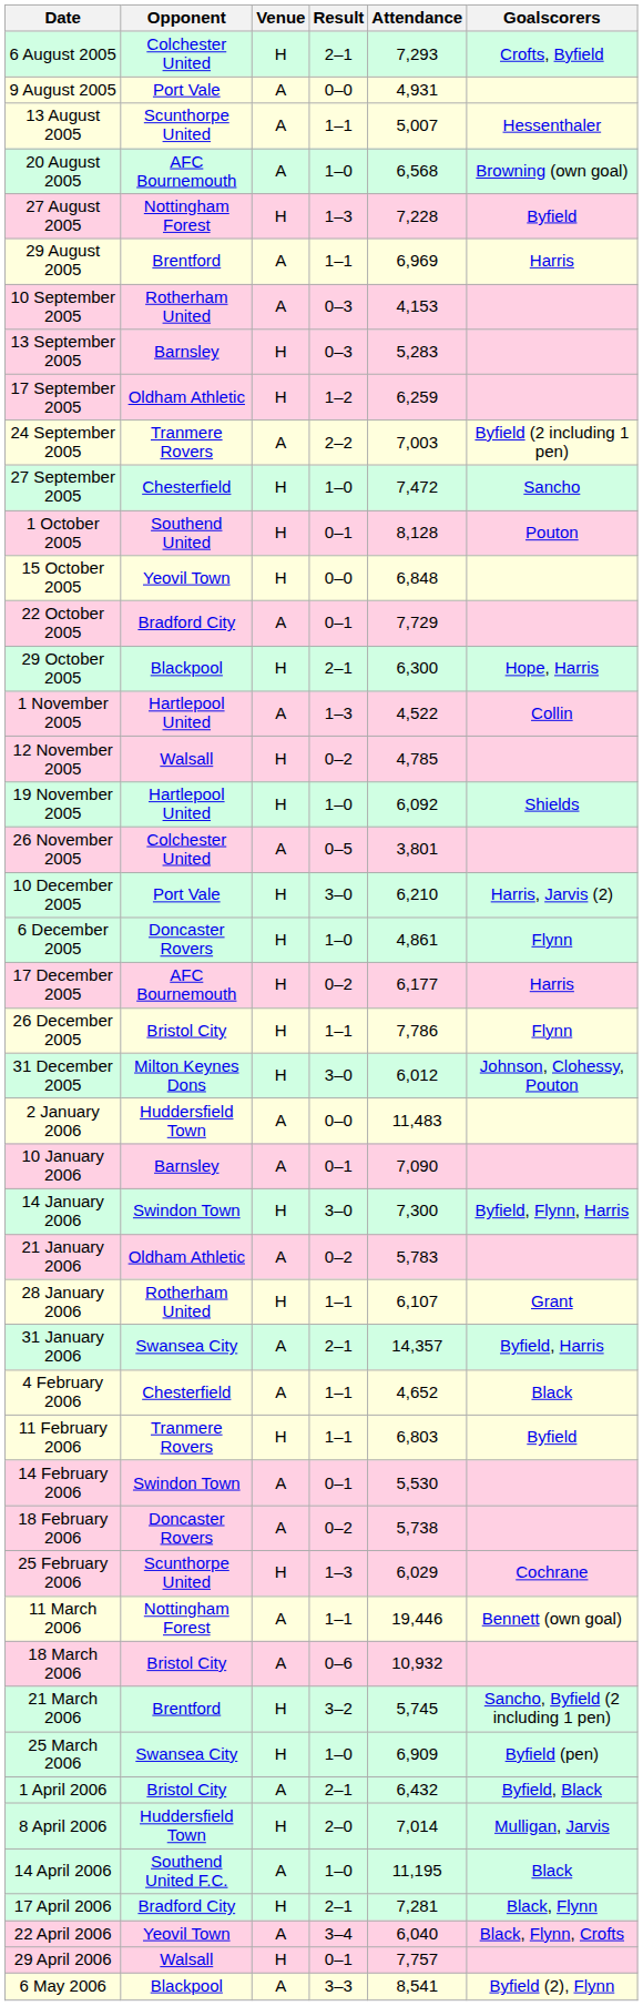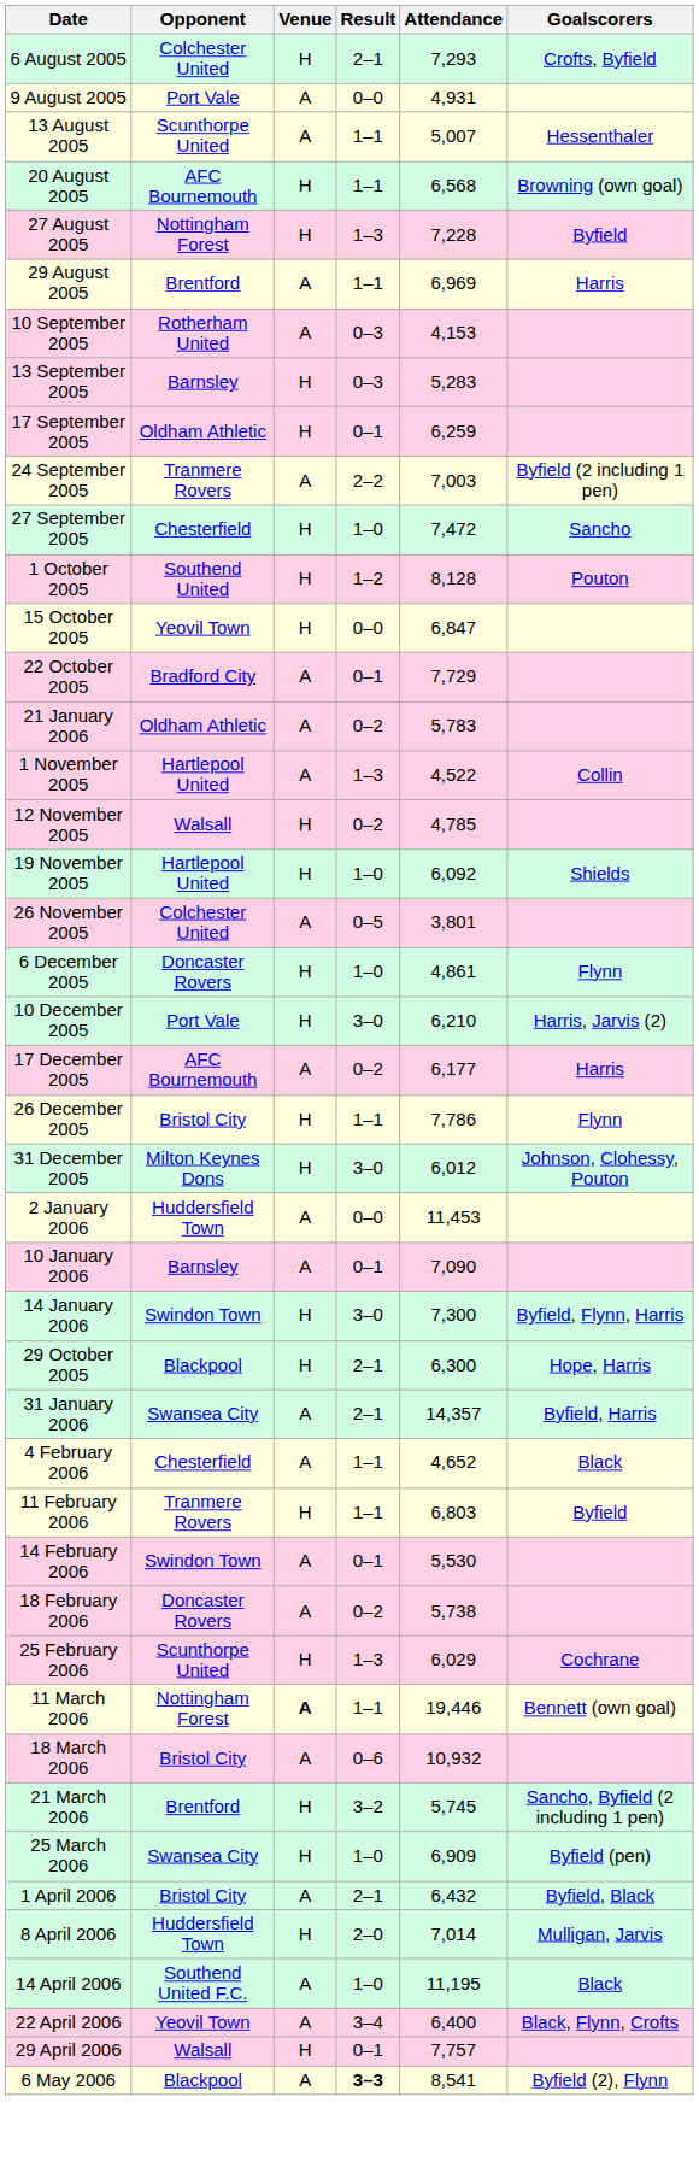20 August 2005 | Venue: A -> H
20 August 2005 | Result: 1–0 -> 1–1
17 September 2005 | Result: 1–2 -> 0–1
1 October 2005 | Result: 0–1 -> 1–2
15 October 2005 | Attendance: 6,848 -> 6,847
rows swapped: 29 October 2005 <-> 21 January 2006
rows swapped: 6 December 2005 <-> 10 December 2005
17 December 2005 | Venue: H -> A
2 January 2006 | Attendance: 11,483 -> 11,453
- row: 28 January 2006 | Rotherham United | H | 1–1 | 6,107 | Grant
11 March 2006 | Venue: normal -> bold
- row: 17 April 2006 | Bradford City | H | 2–1 | 7,281 | Black, Flynn
22 April 2006 | Attendance: 6,040 -> 6,400
6 May 2006 | Result: normal -> bold
